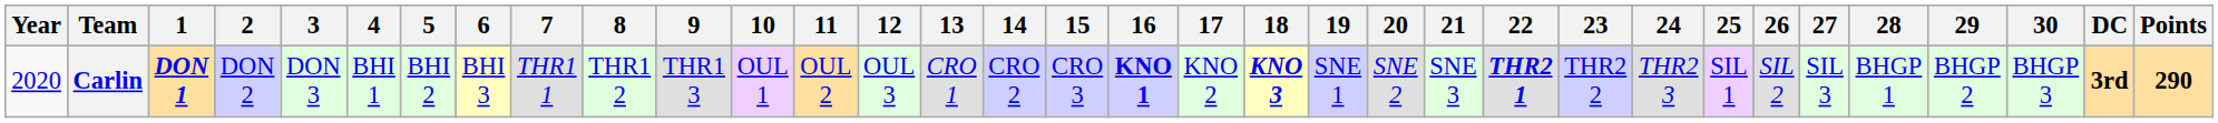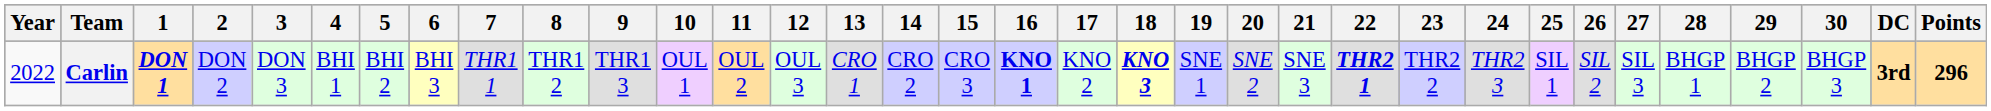Carlin | Year: 2020 -> 2022
Carlin | Points: 290 -> 296
